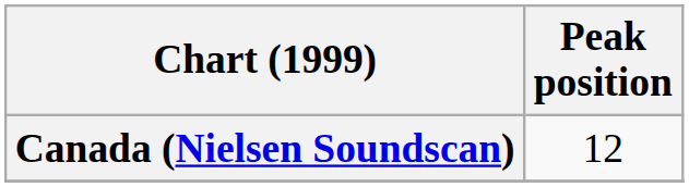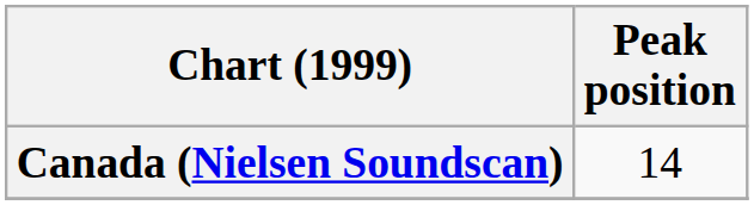Canada (Nielsen Soundscan) | Peak position: 12 -> 14
